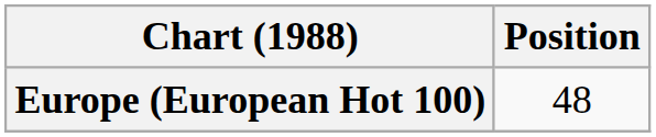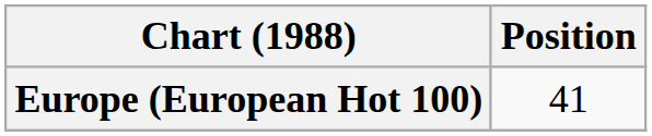Europe (European Hot 100) | Position: 48 -> 41
